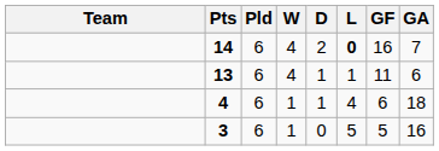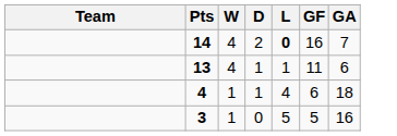- column: Pld | 6 | 6 | 6 | 6
